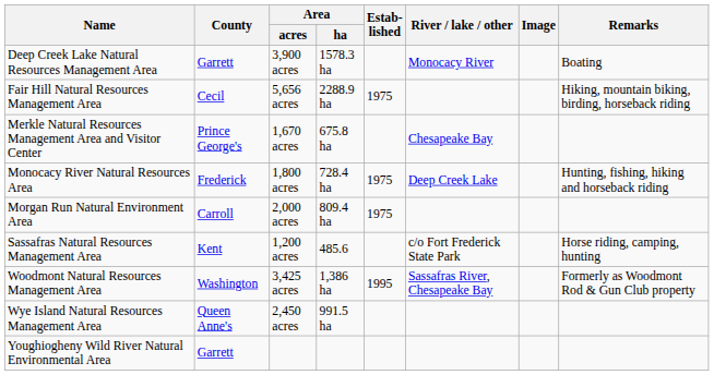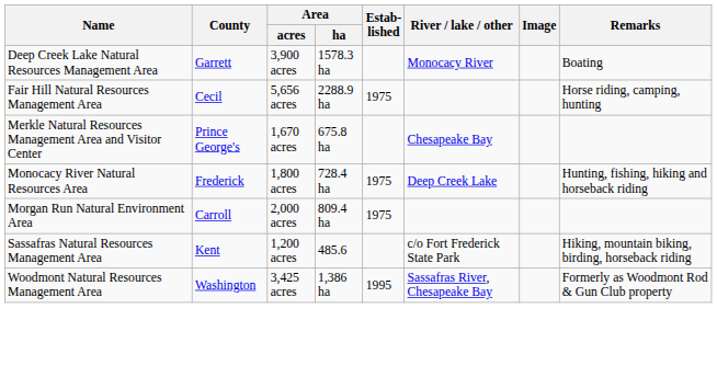Fair Hill Natural Resources Management Area | Remarks: Hiking, mountain biking, birding, horseback riding -> Horse riding, camping, hunting
Sassafras Natural Resources Management Area | Remarks: Horse riding, camping, hunting -> Hiking, mountain biking, birding, horseback riding
- row: Wye Island Natural Resources Management Area | Queen Anne's | 2,450 acres | 991.5 ha
- row: Youghiogheny Wild River Natural Environmental Area | Garrett
